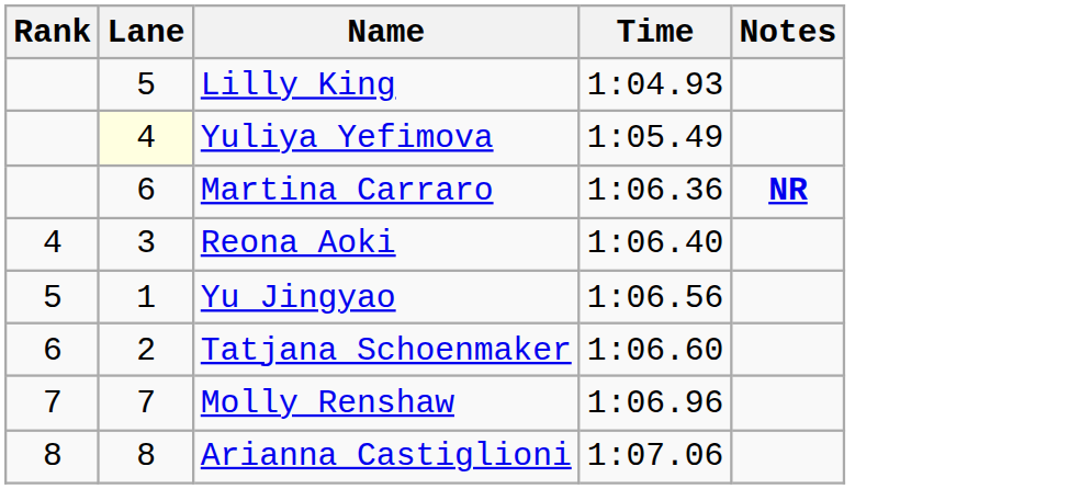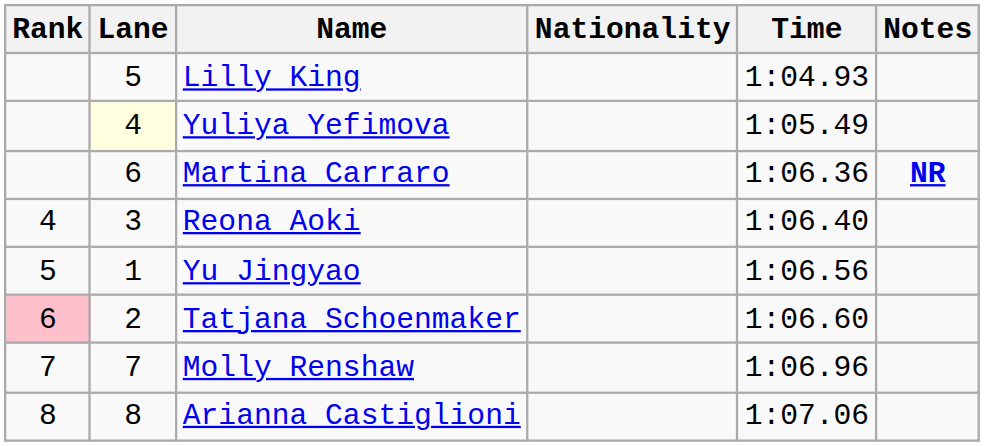+ column: Nationality
Tatjana Schoenmaker | Rank: no background -> pink background
